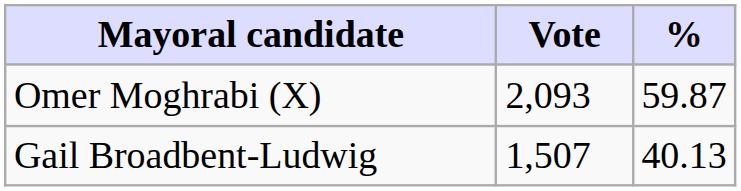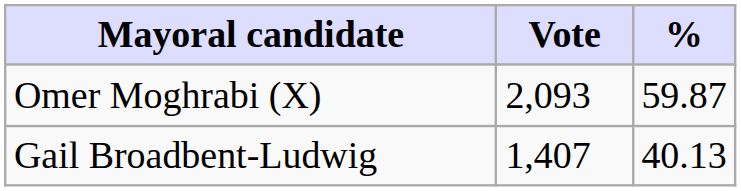Gail Broadbent-Ludwig | Vote: 1,507 -> 1,407
